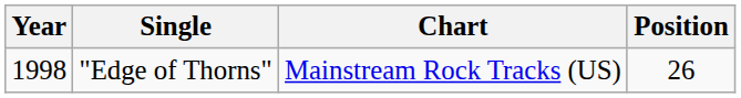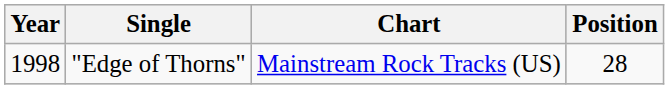"Edge of Thorns" | Position: 26 -> 28
